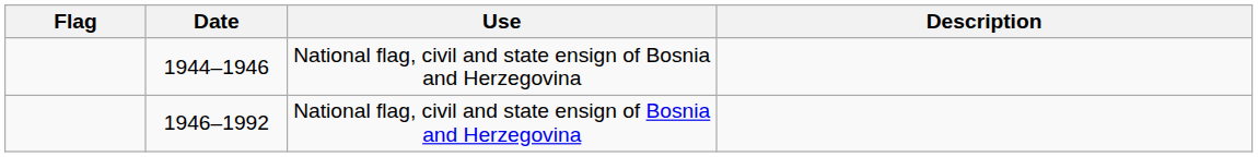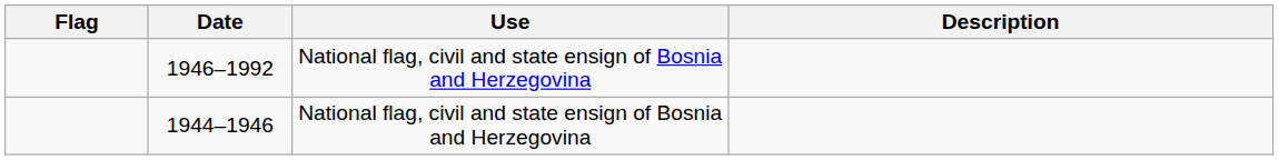rows swapped: 1946–1992 <-> 1944–1946
